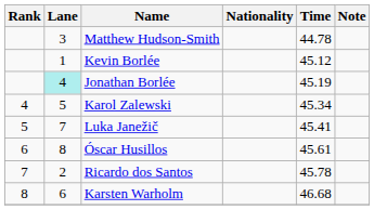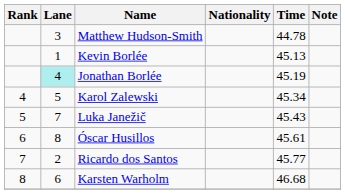Kevin Borlée | Time: 45.12 -> 45.13
Luka Janežič | Time: 45.41 -> 45.43
Ricardo dos Santos | Time: 45.78 -> 45.77
